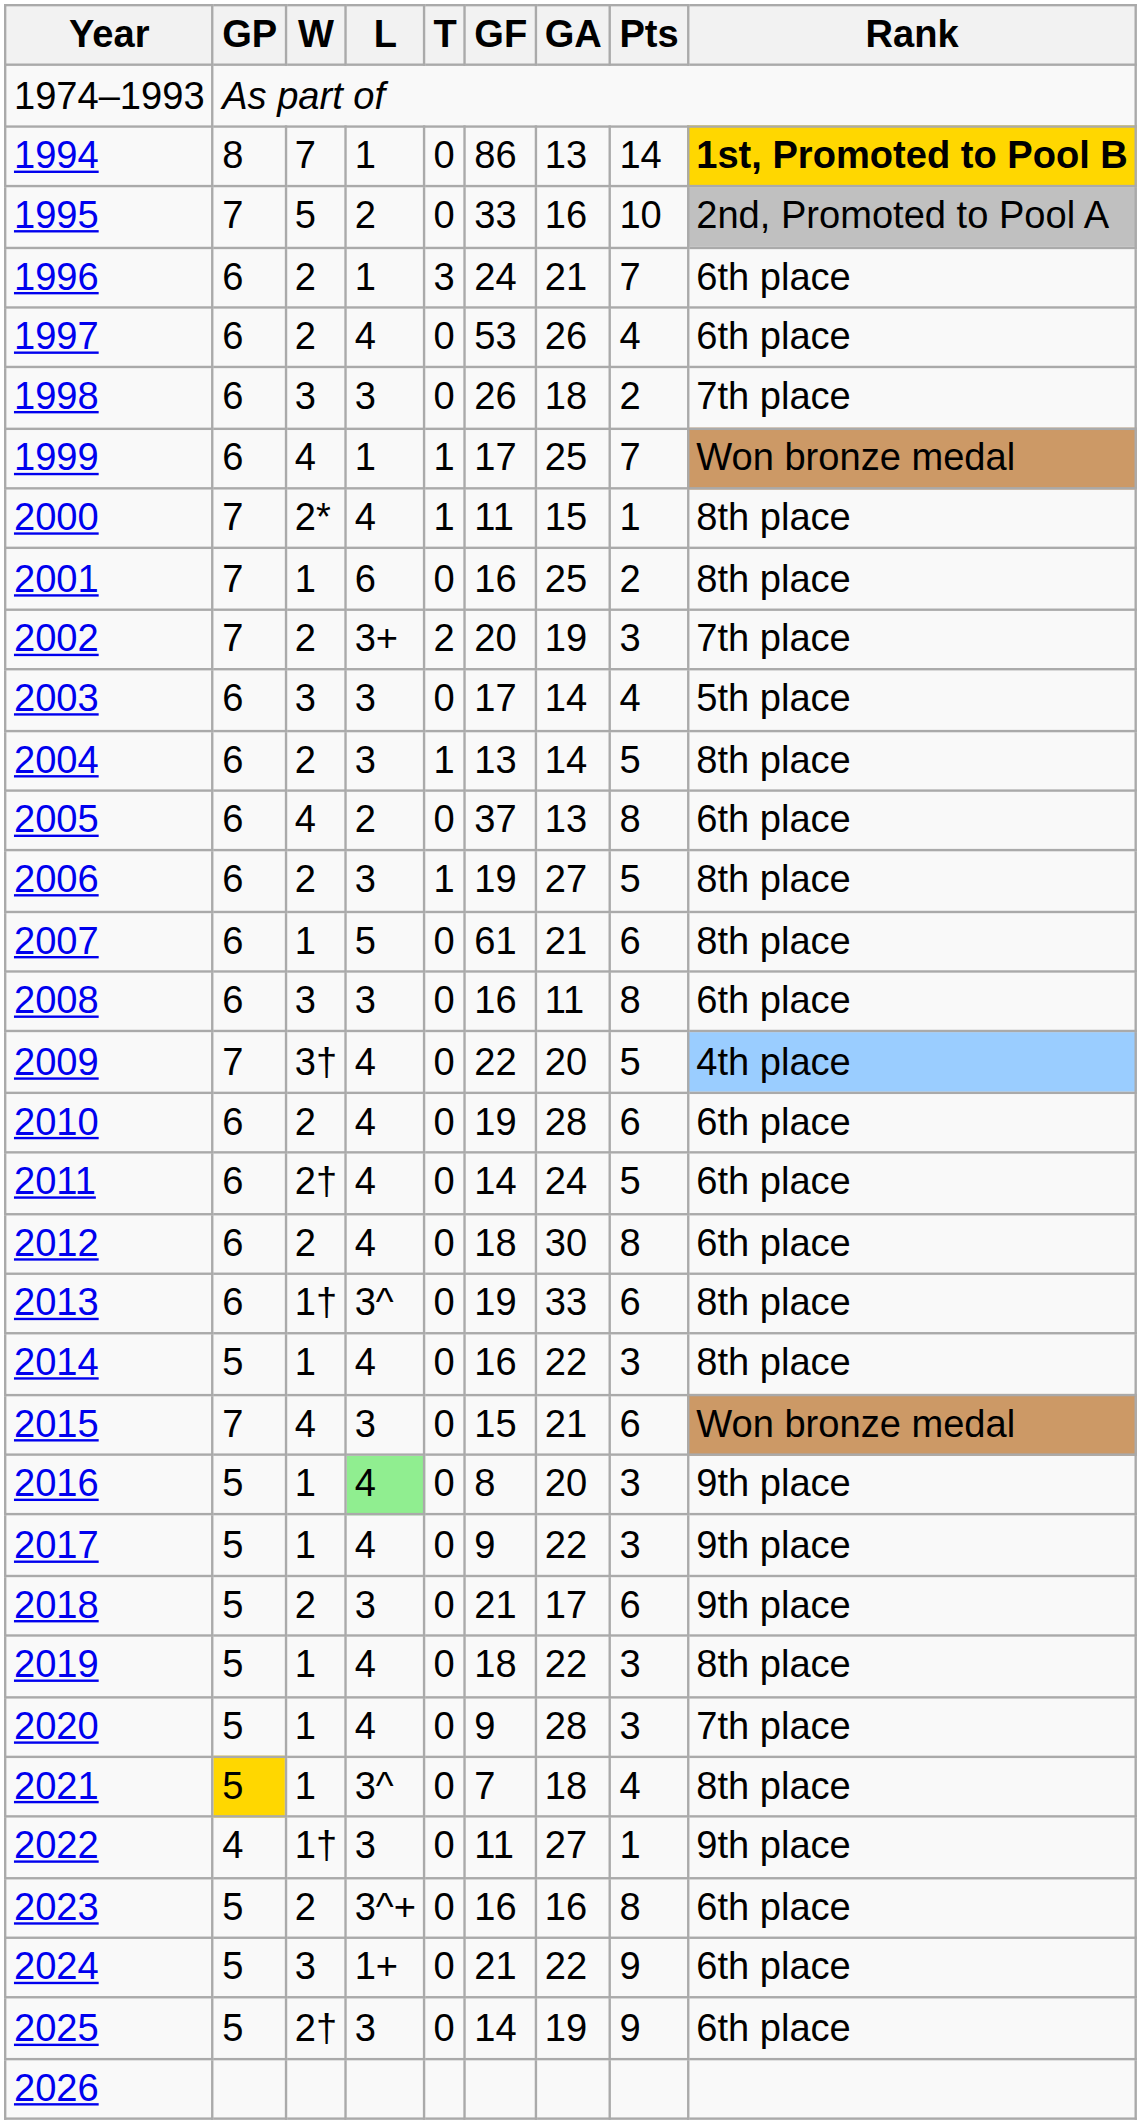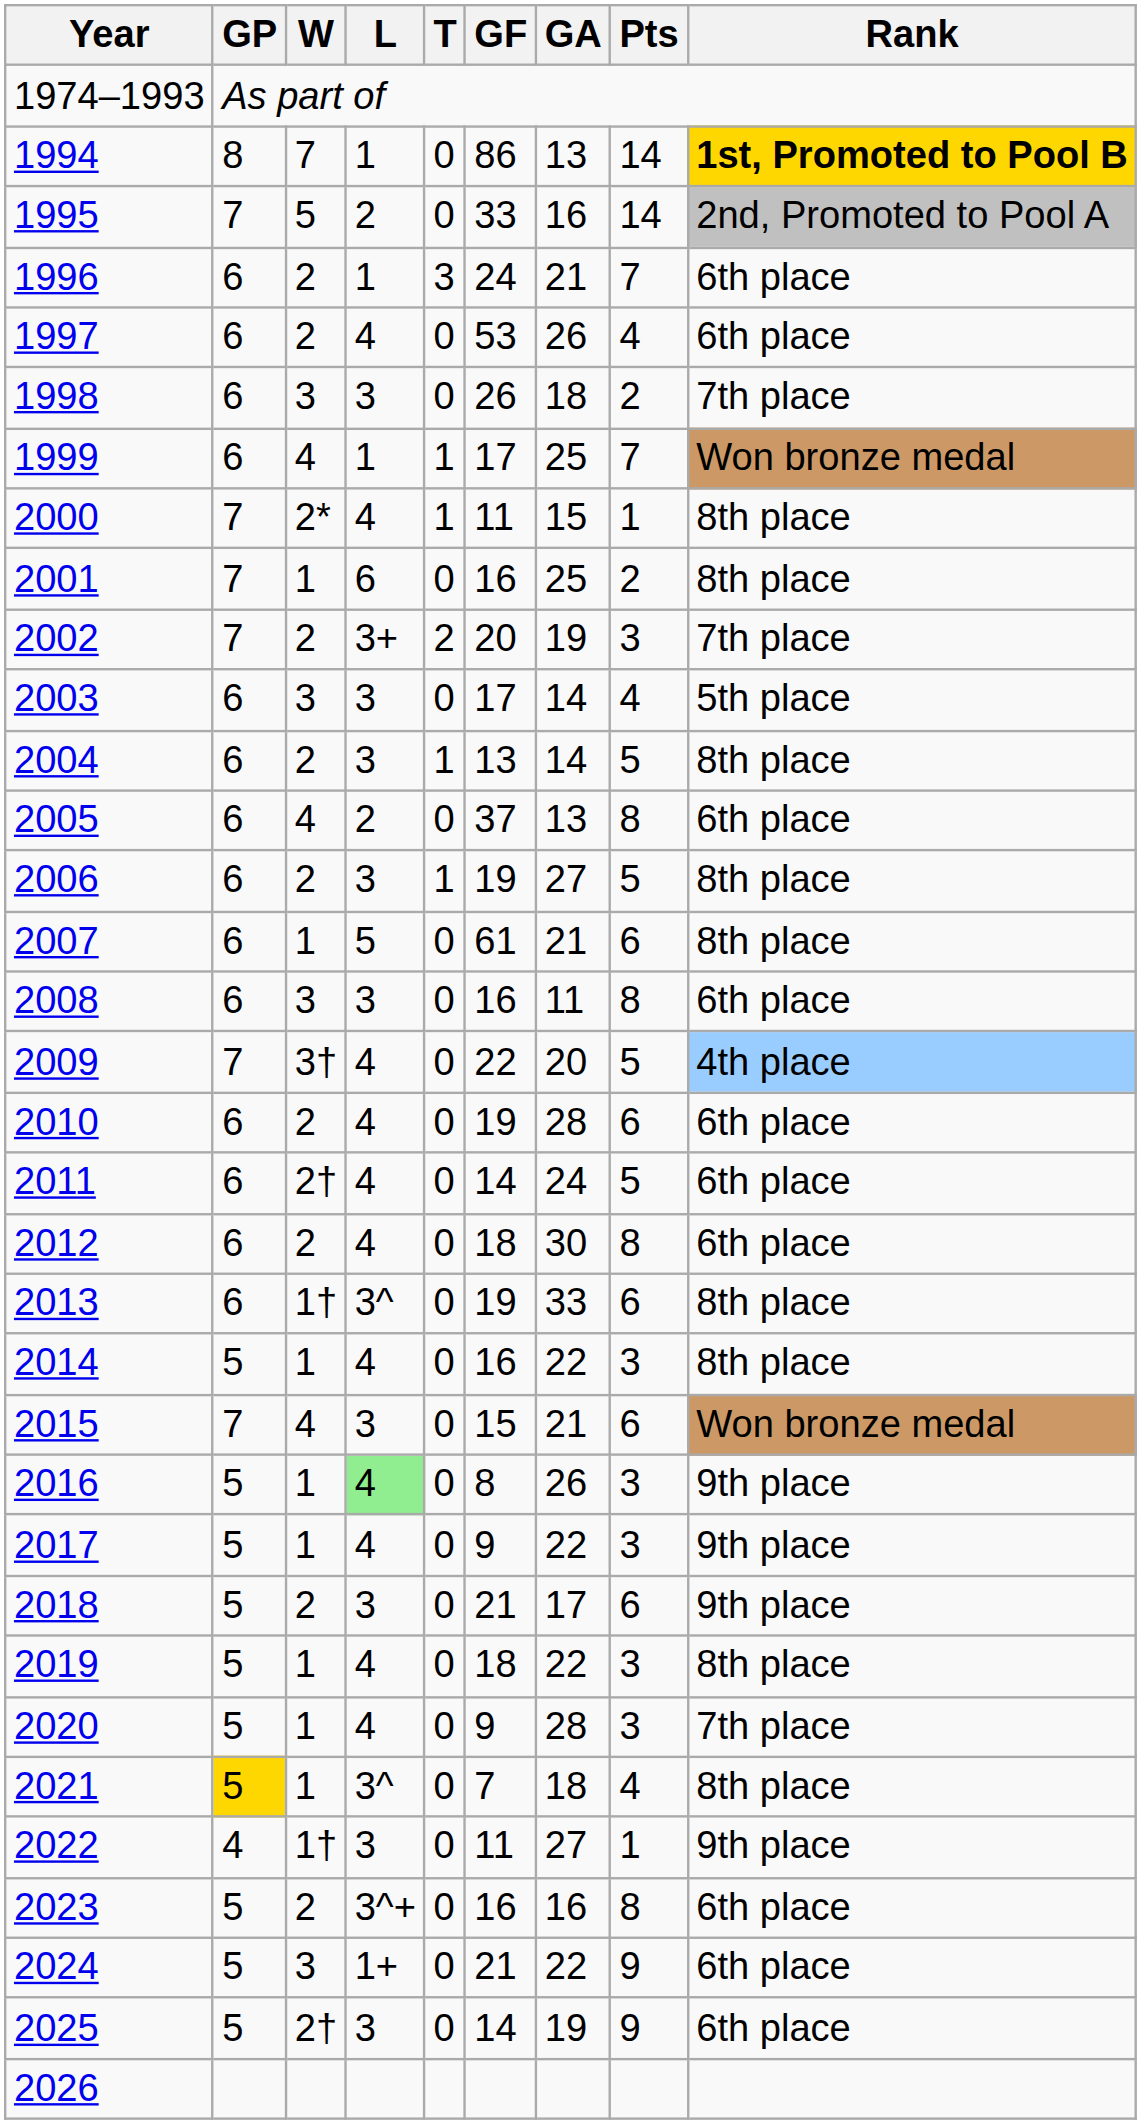1995 | Pts: 10 -> 14
2016 | GA: 20 -> 26
